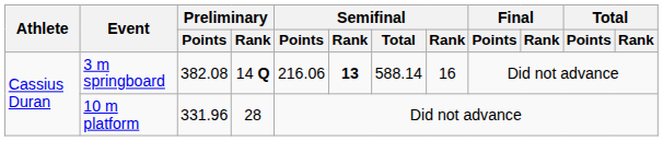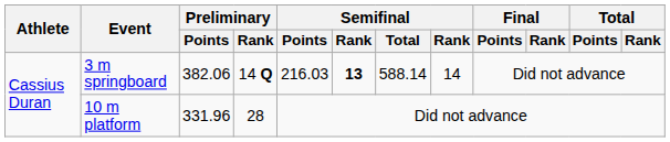3 m springboard | Preliminary / Points: 382.08 -> 382.06
3 m springboard | Semifinal / Points: 216.06 -> 216.03
3 m springboard | column 8: 16 -> 14
